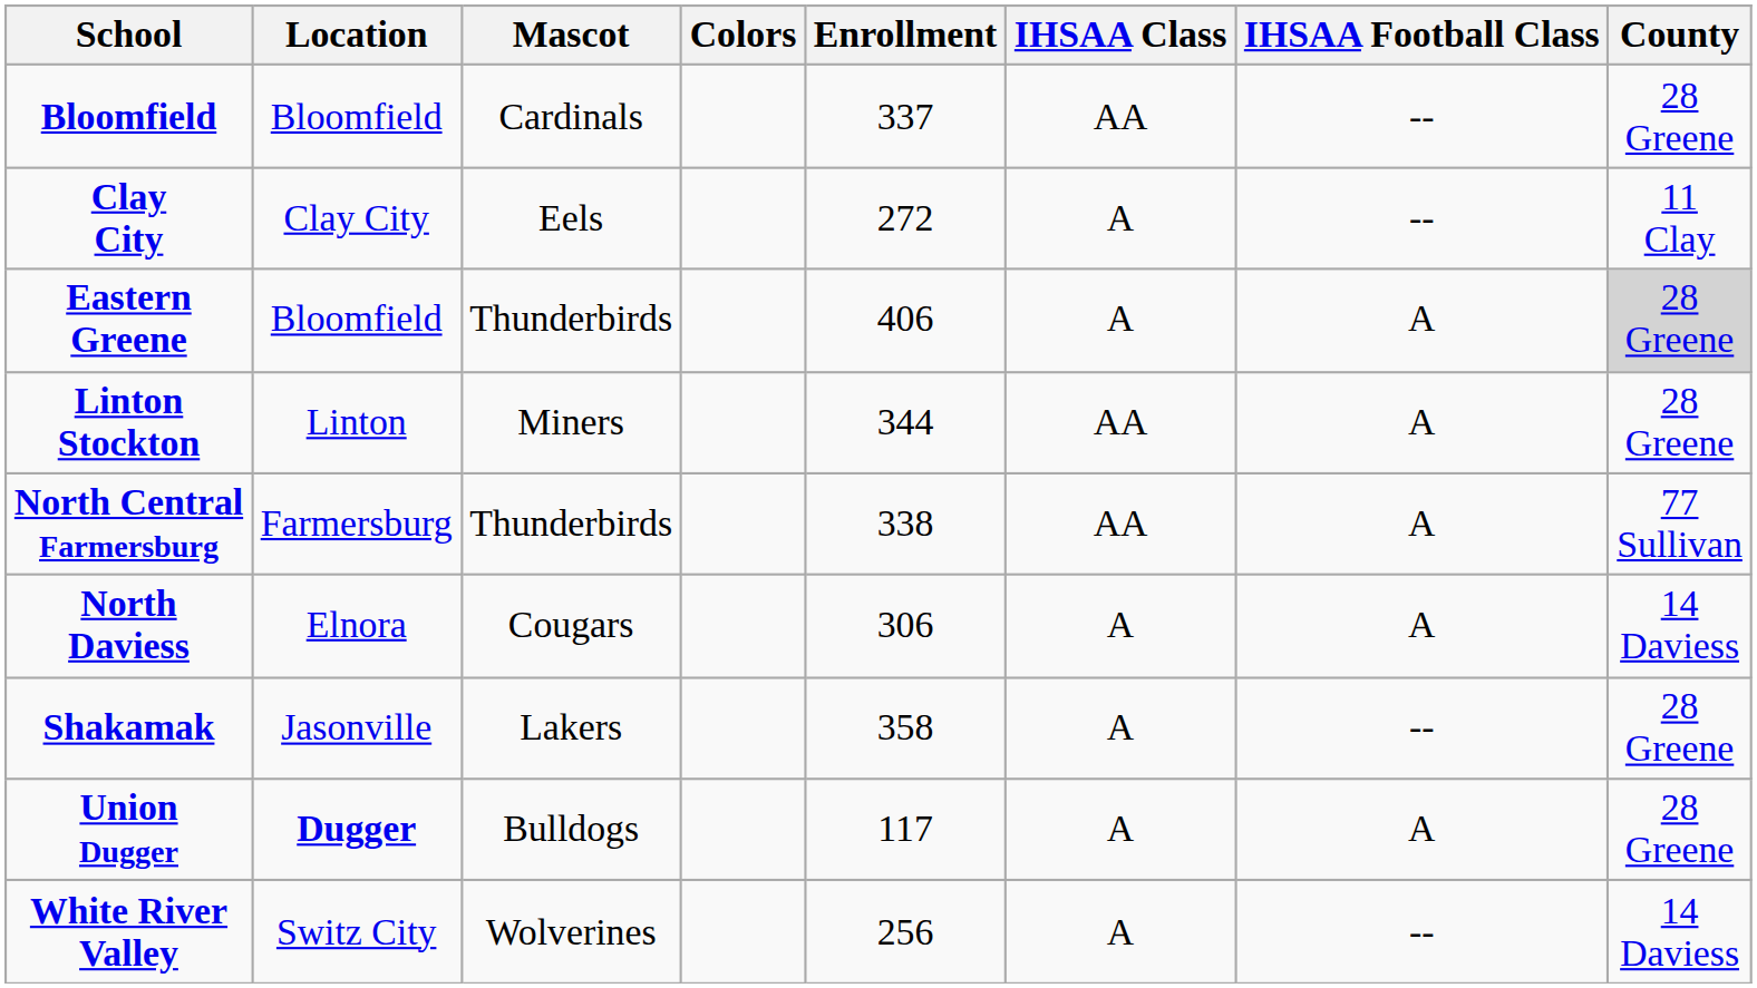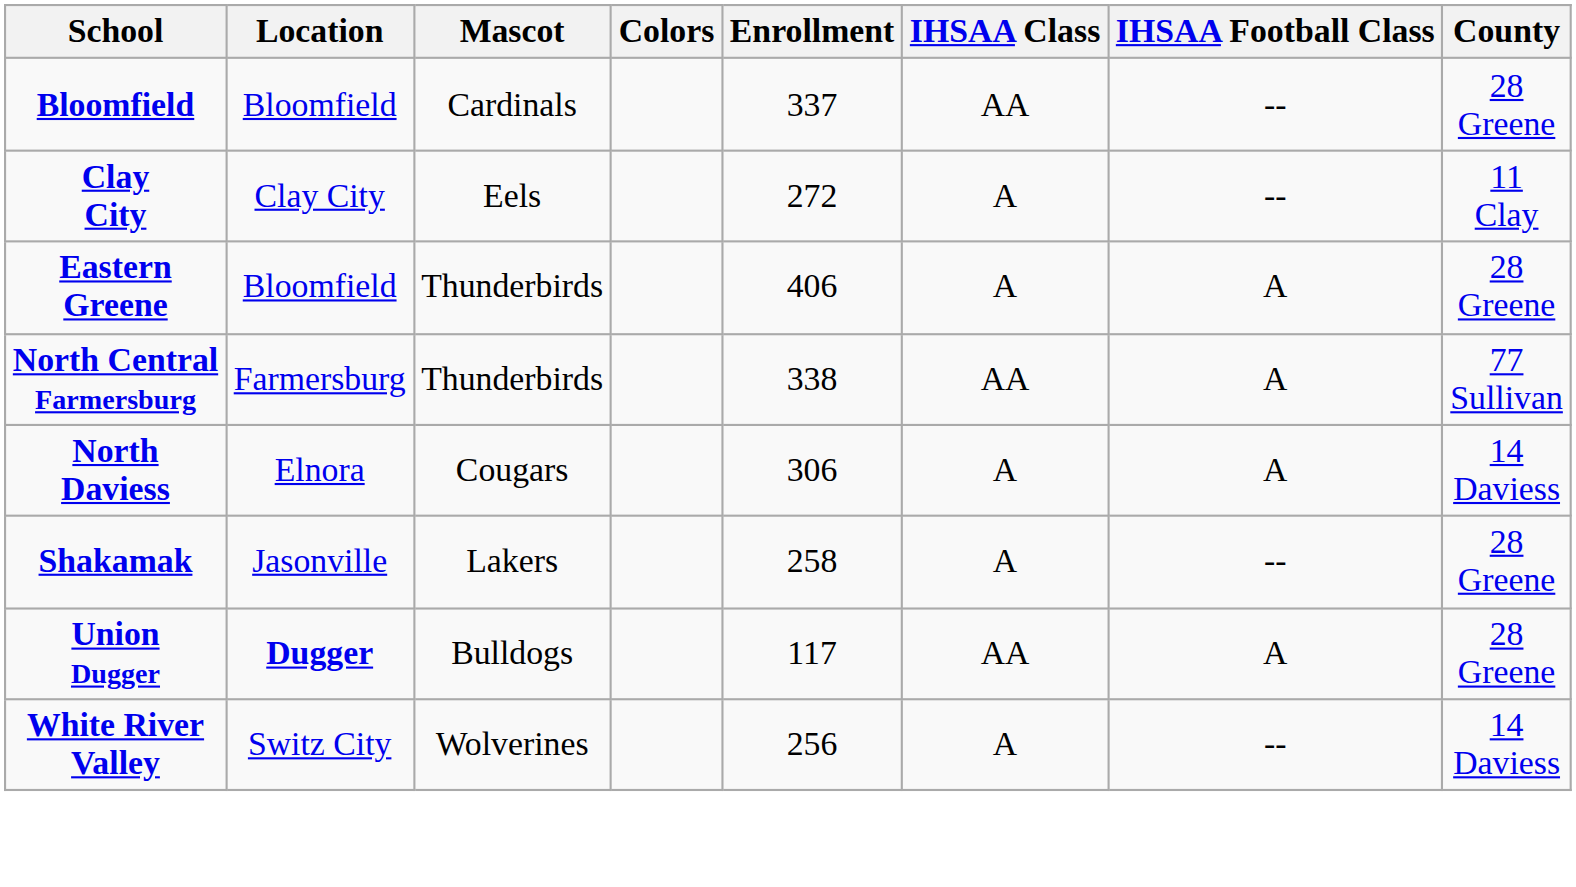Eastern Greene | County: lightgrey background -> no background
- row: Linton Stockton | Linton | Miners | 344 | AA | A | 28 Greene
Shakamak | Enrollment: 358 -> 258
Union Dugger | IHSAA Class: A -> AA
